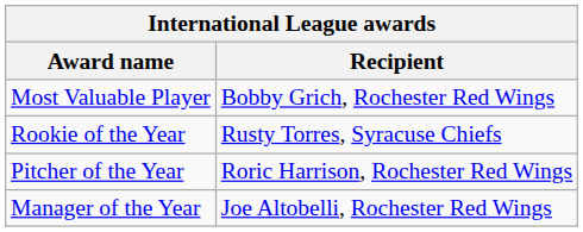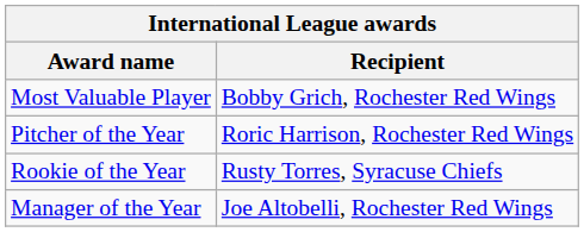rows swapped: Pitcher of the Year <-> Rookie of the Year
